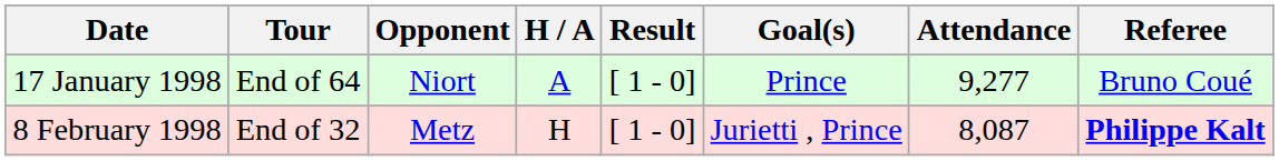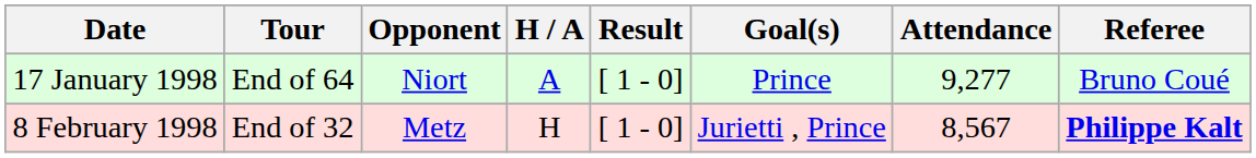8 February 1998 | Attendance: 8,087 -> 8,567
